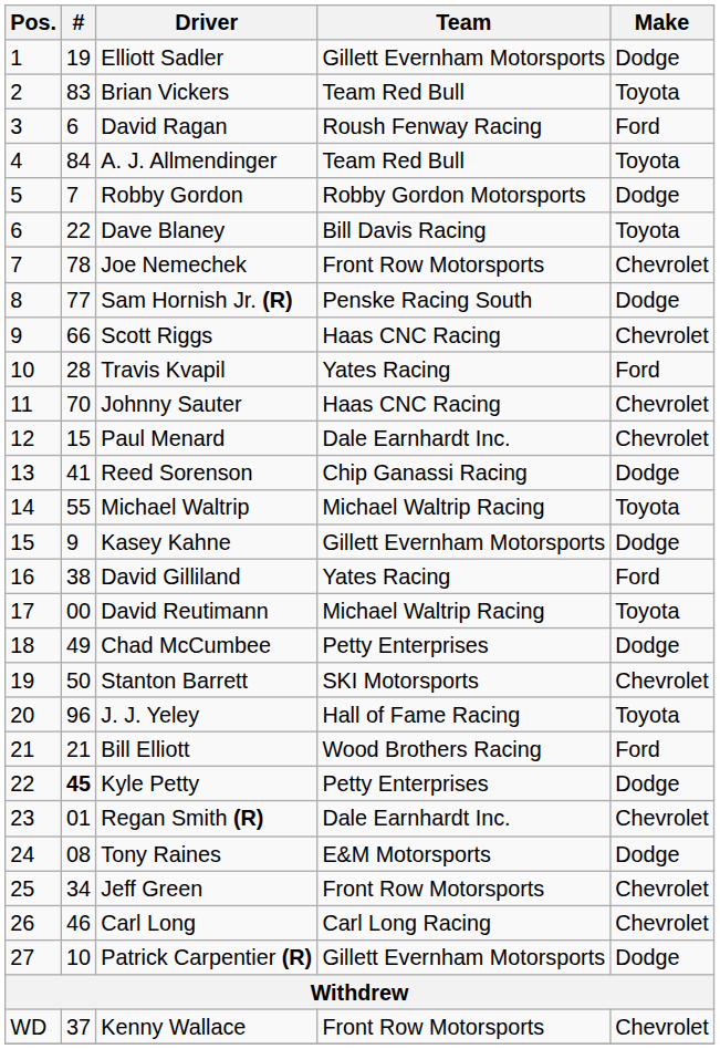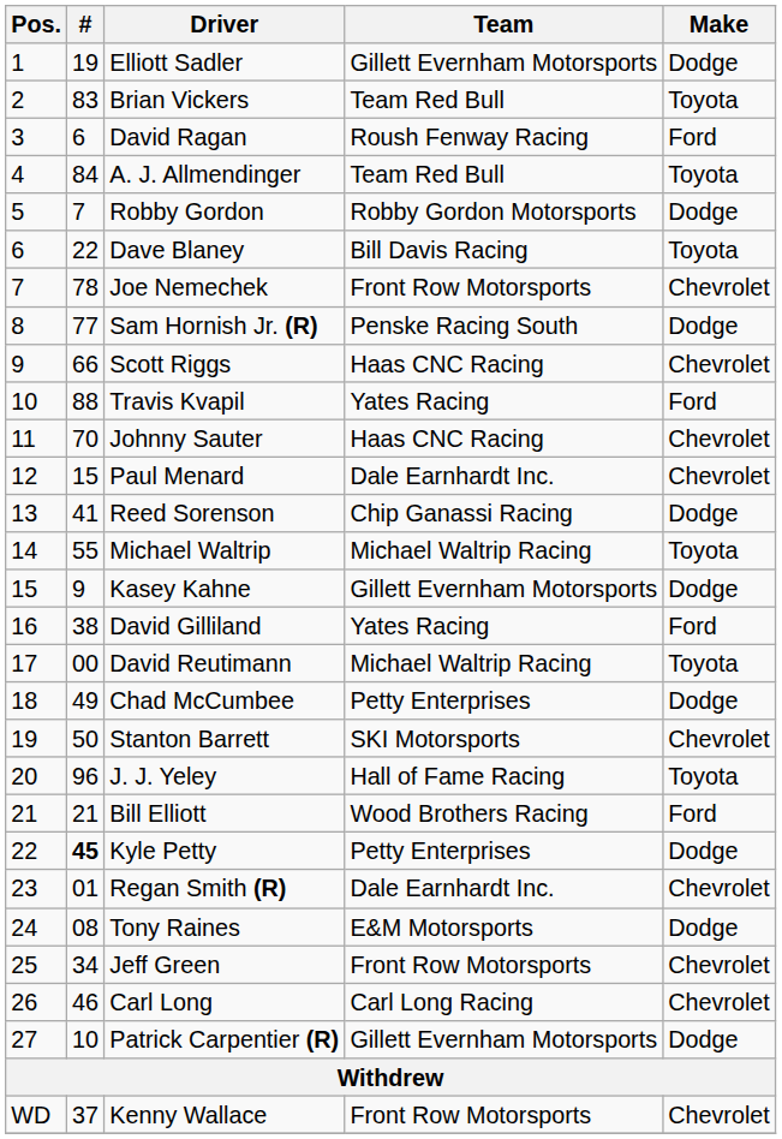Travis Kvapil | #: 28 -> 88
